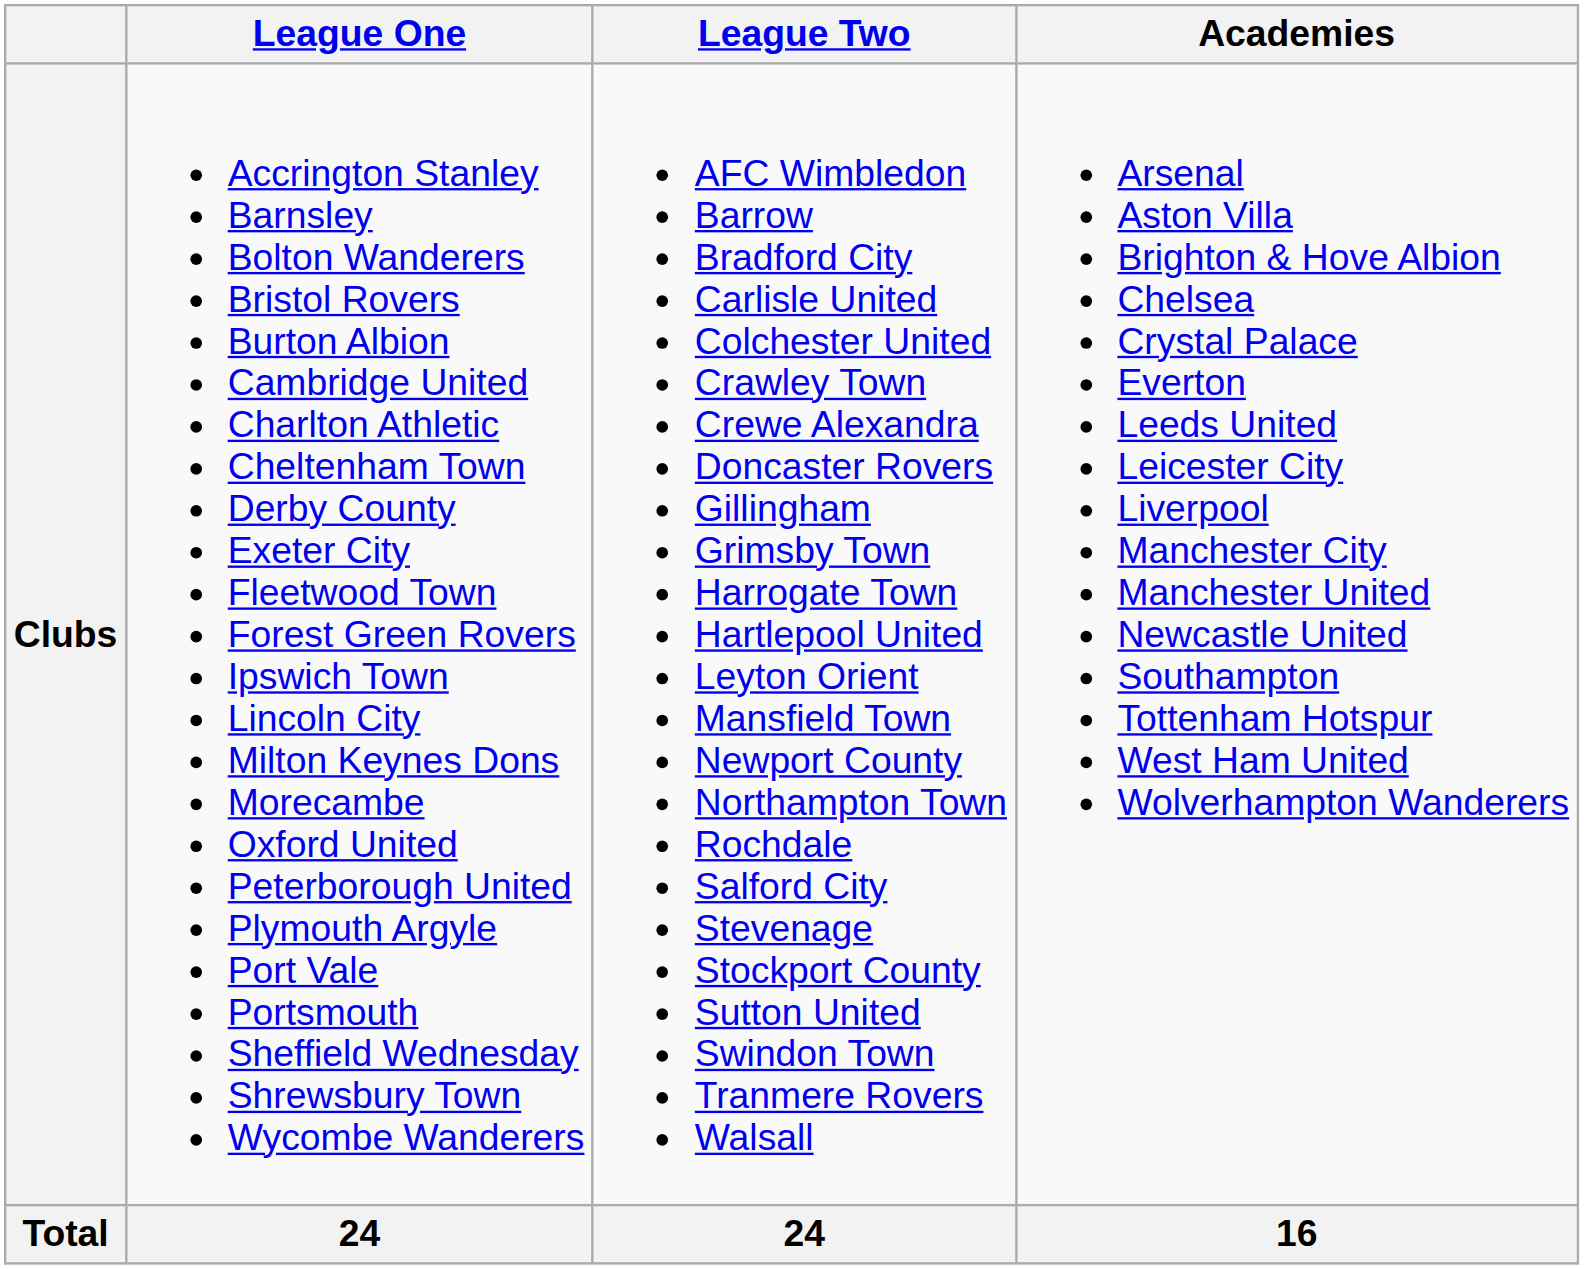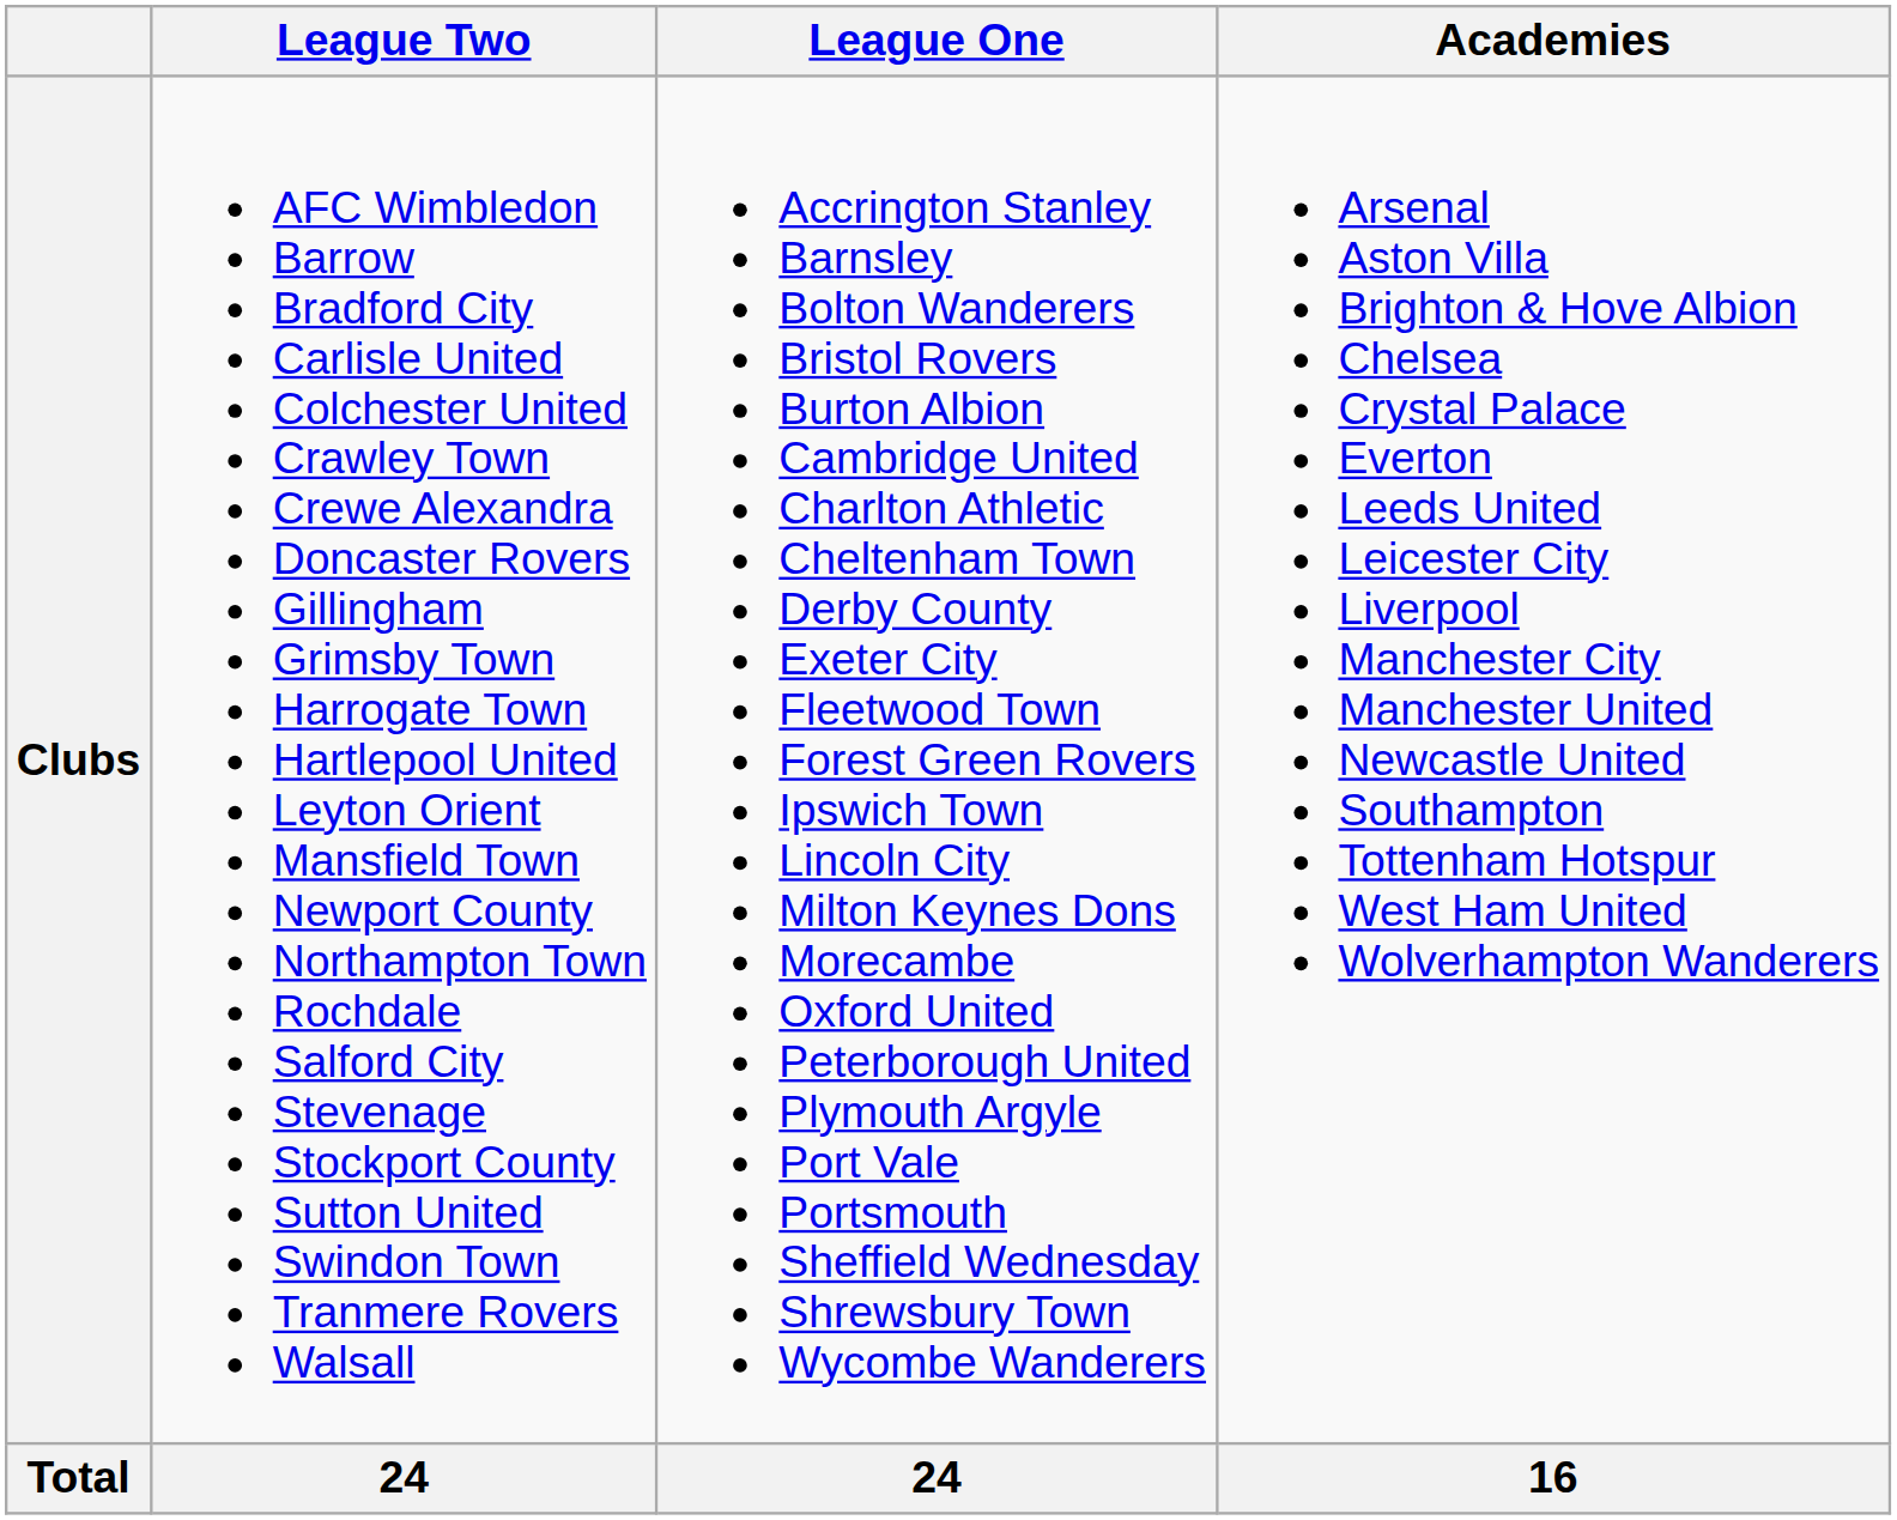columns swapped: League One <-> League Two
